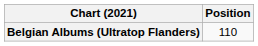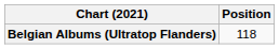Belgian Albums (Ultratop Flanders) | Position: 110 -> 118
